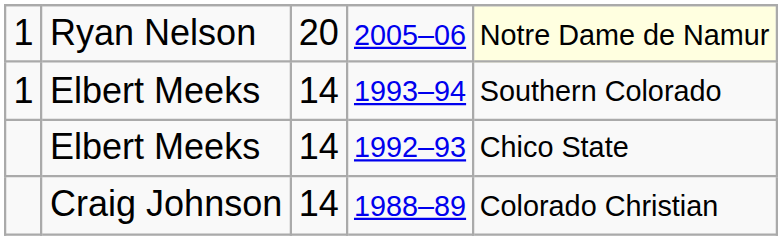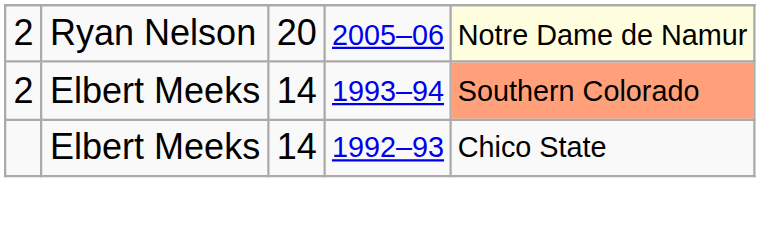2005–06 | column 1: 1 -> 2
1993–94 | column 1: 1 -> 2
1993–94 | column 5: no background -> lightsalmon background
- row: Craig Johnson | 14 | 1988–89 | Colorado Christian
